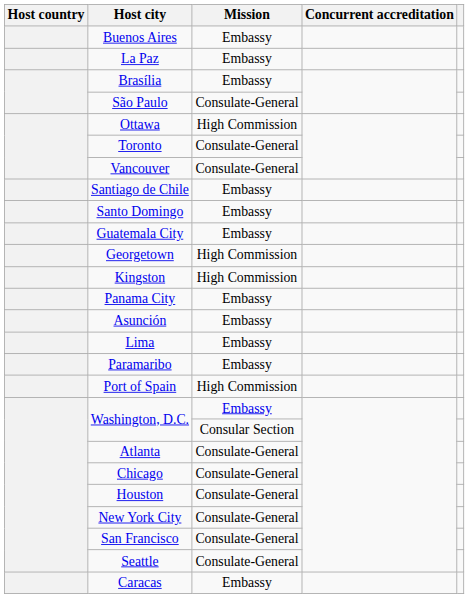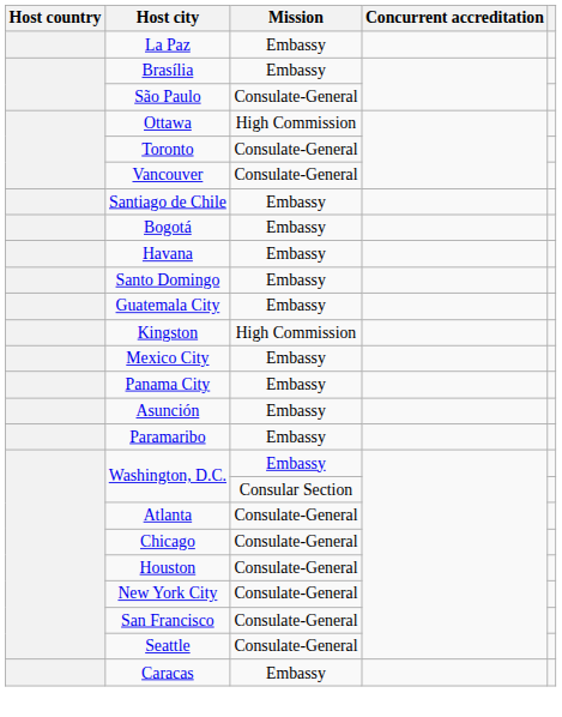- row: Buenos Aires | Embassy
+ row: Bogotá | Embassy
+ row: Havana | Embassy
- row: Georgetown | High Commission
+ row: Mexico City | Embassy
- row: Lima | Embassy
- row: Port of Spain | High Commission
